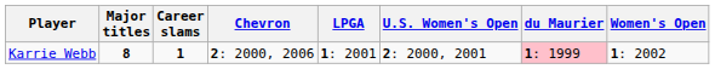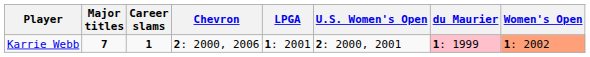Karrie Webb | Major titles: 8 -> 7
Karrie Webb | Women's Open: no background -> lightsalmon background
